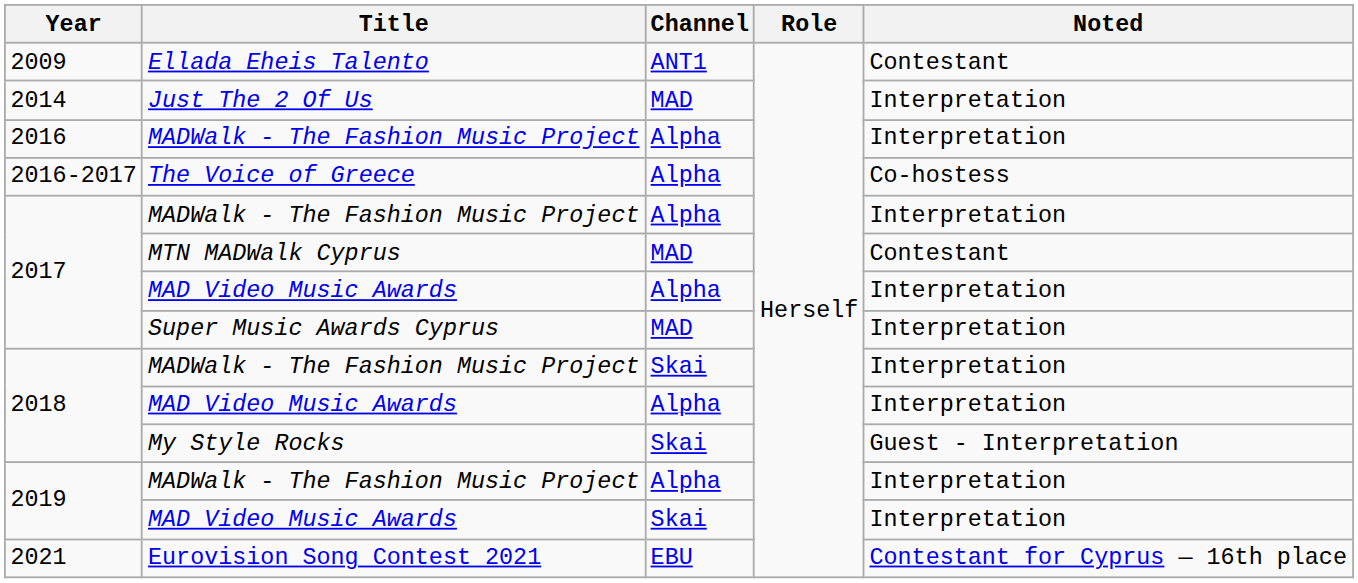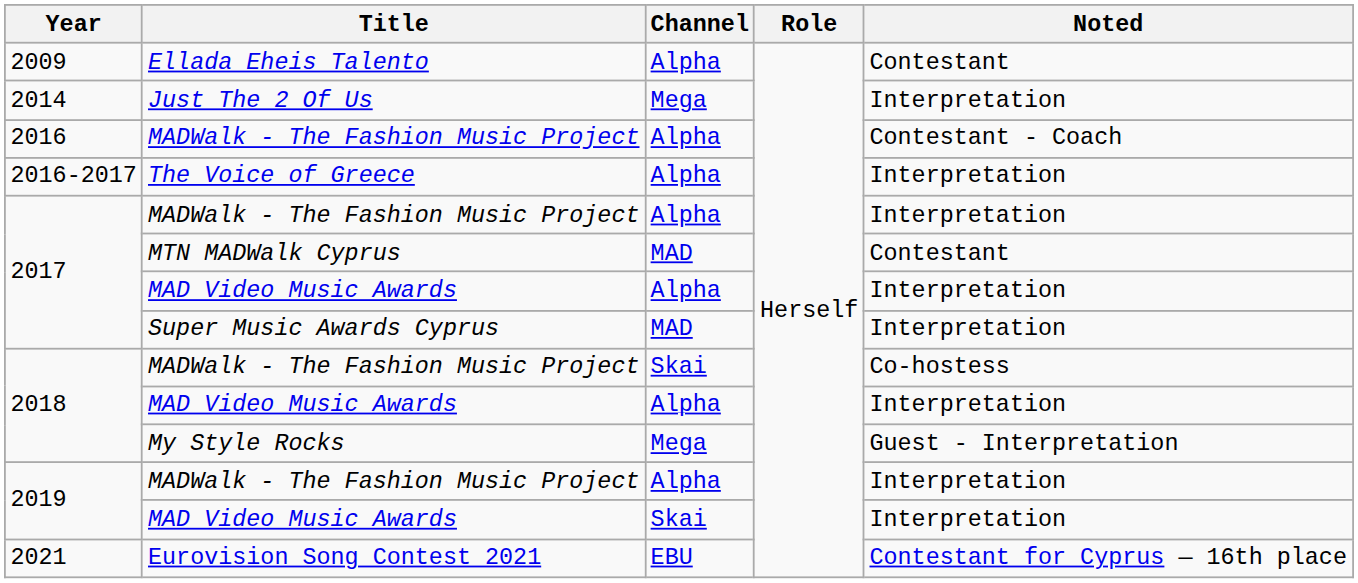Ellada Eheis Talento | Channel: ANT1 -> Alpha
Just The 2 Of Us | Channel: MAD -> Mega
2016 / MADWalk - The Fashion Music Project | Noted: Interpretation -> Contestant - Coach
The Voice of Greece | Noted: Co-hostess -> Interpretation
2018 / MADWalk - The Fashion Music Project | Noted: Interpretation -> Co-hostess
My Style Rocks | Channel: Skai -> Mega
